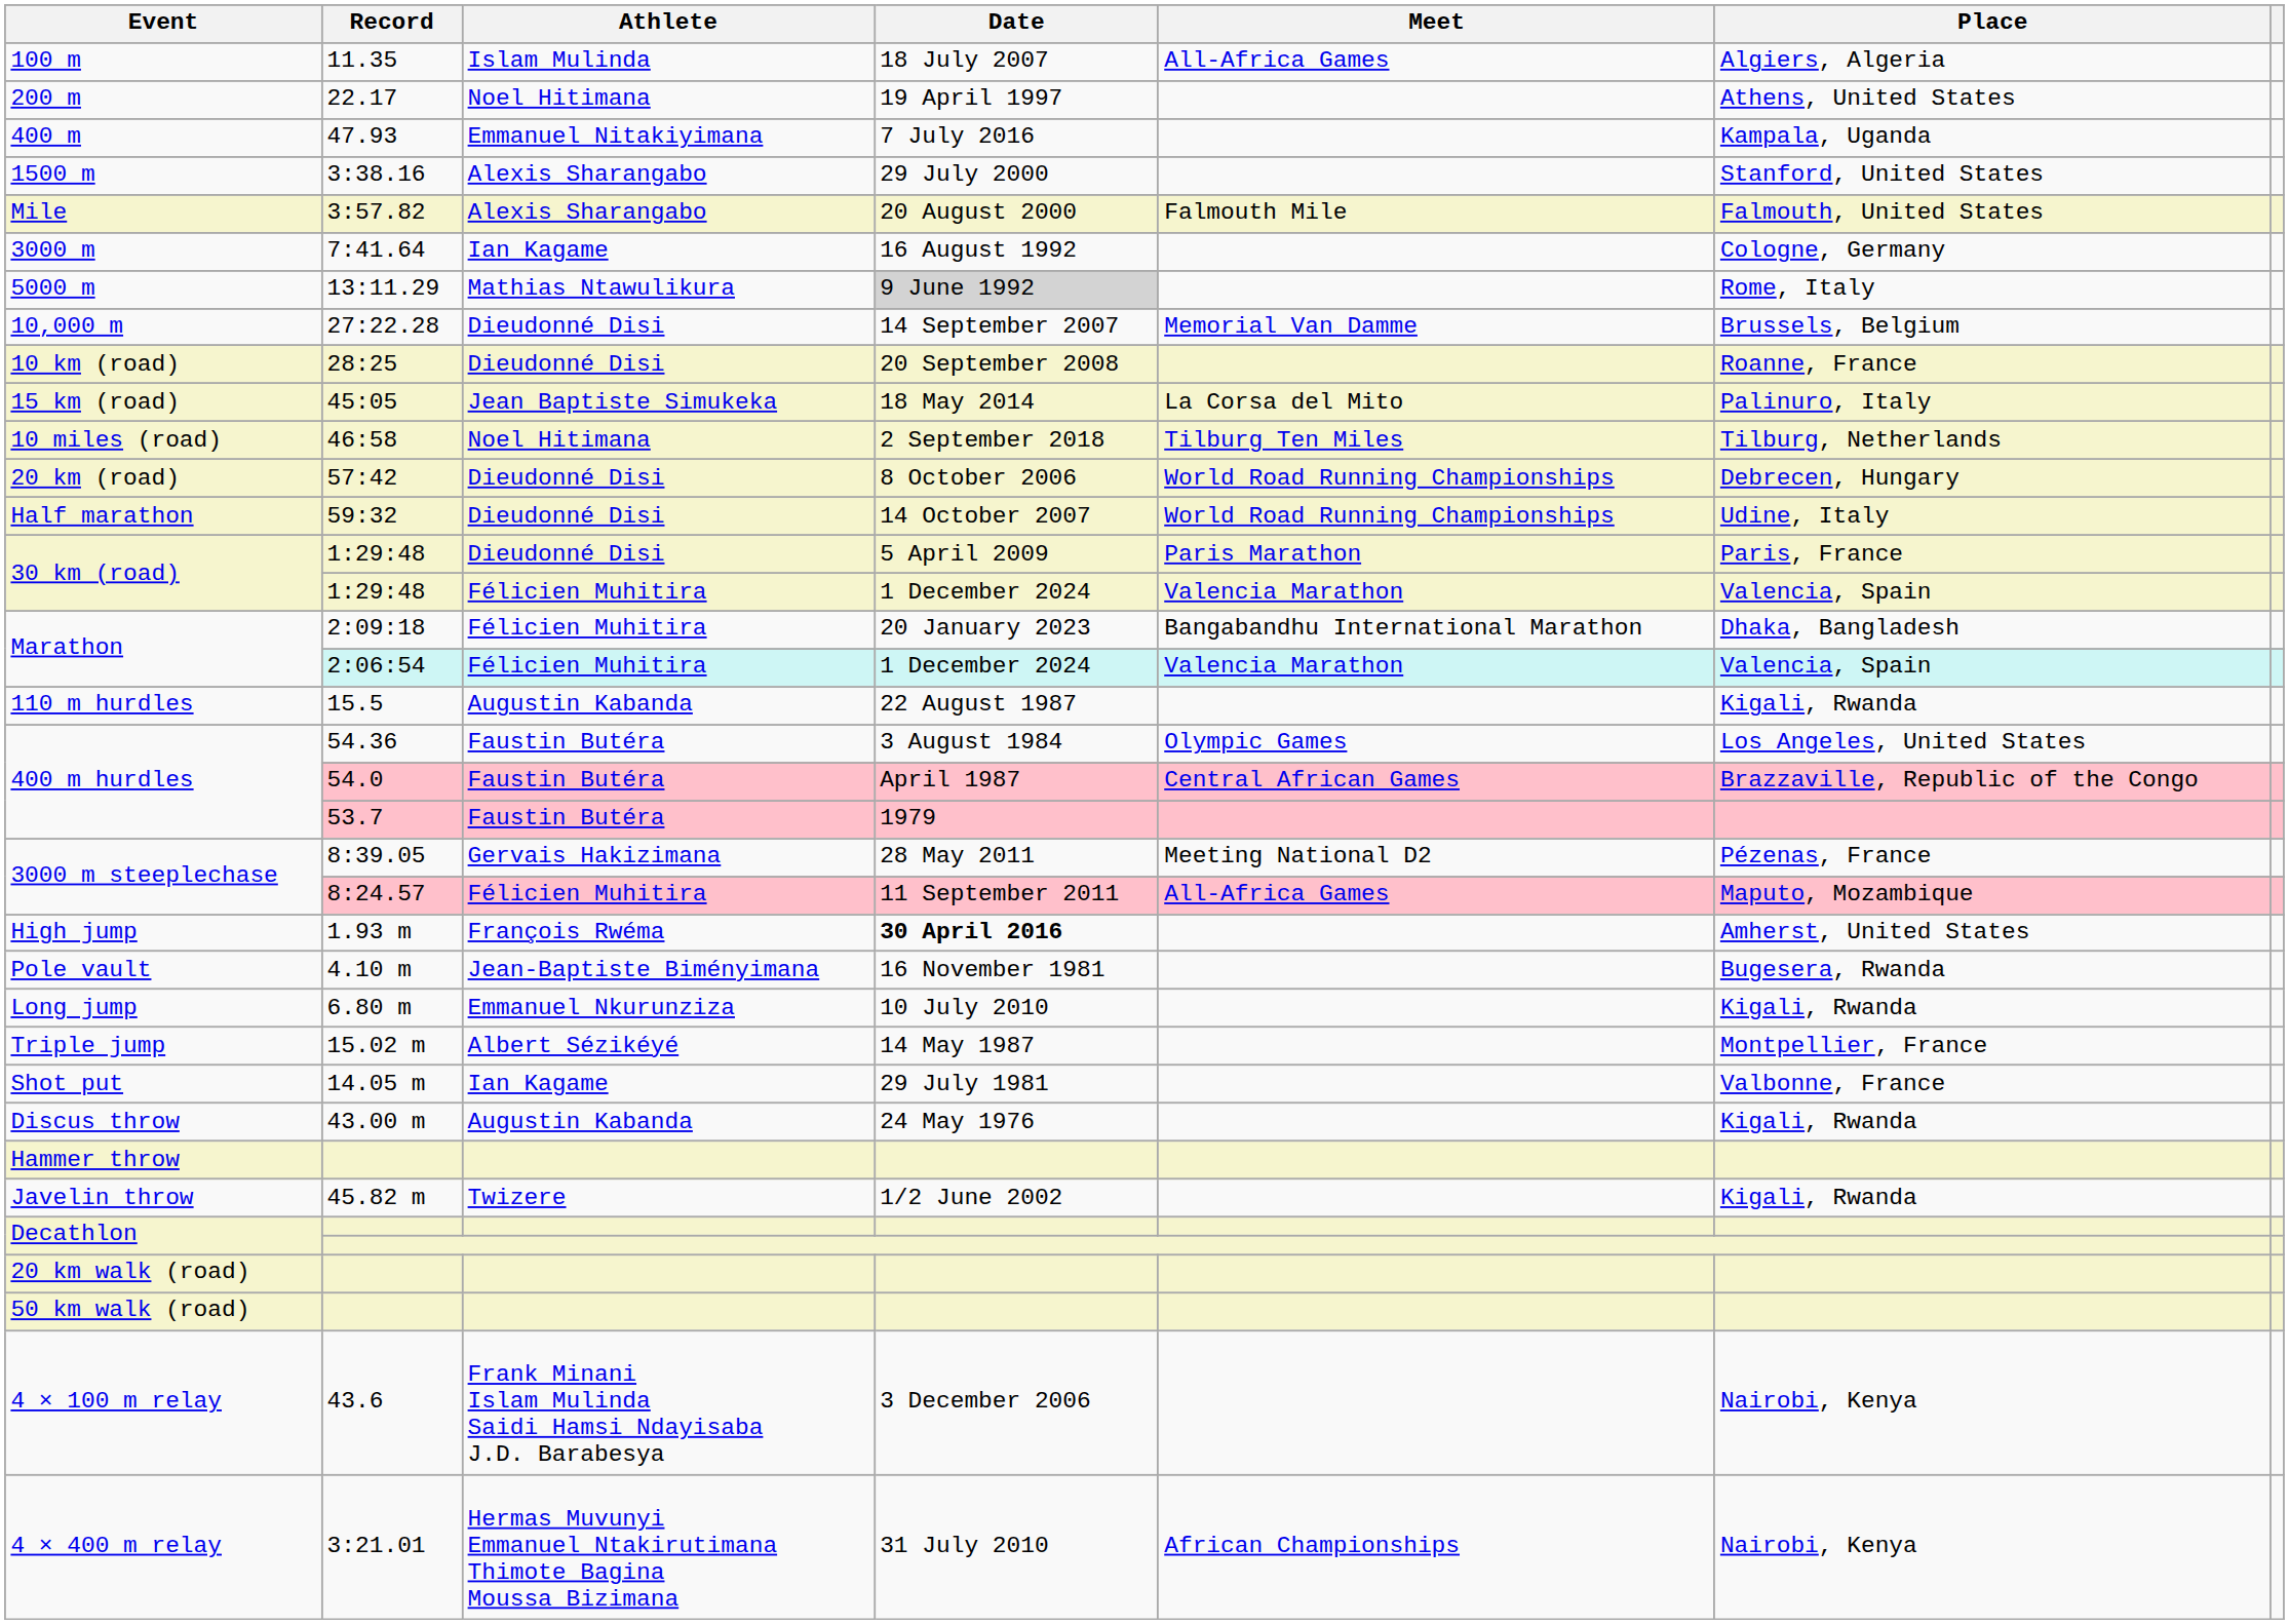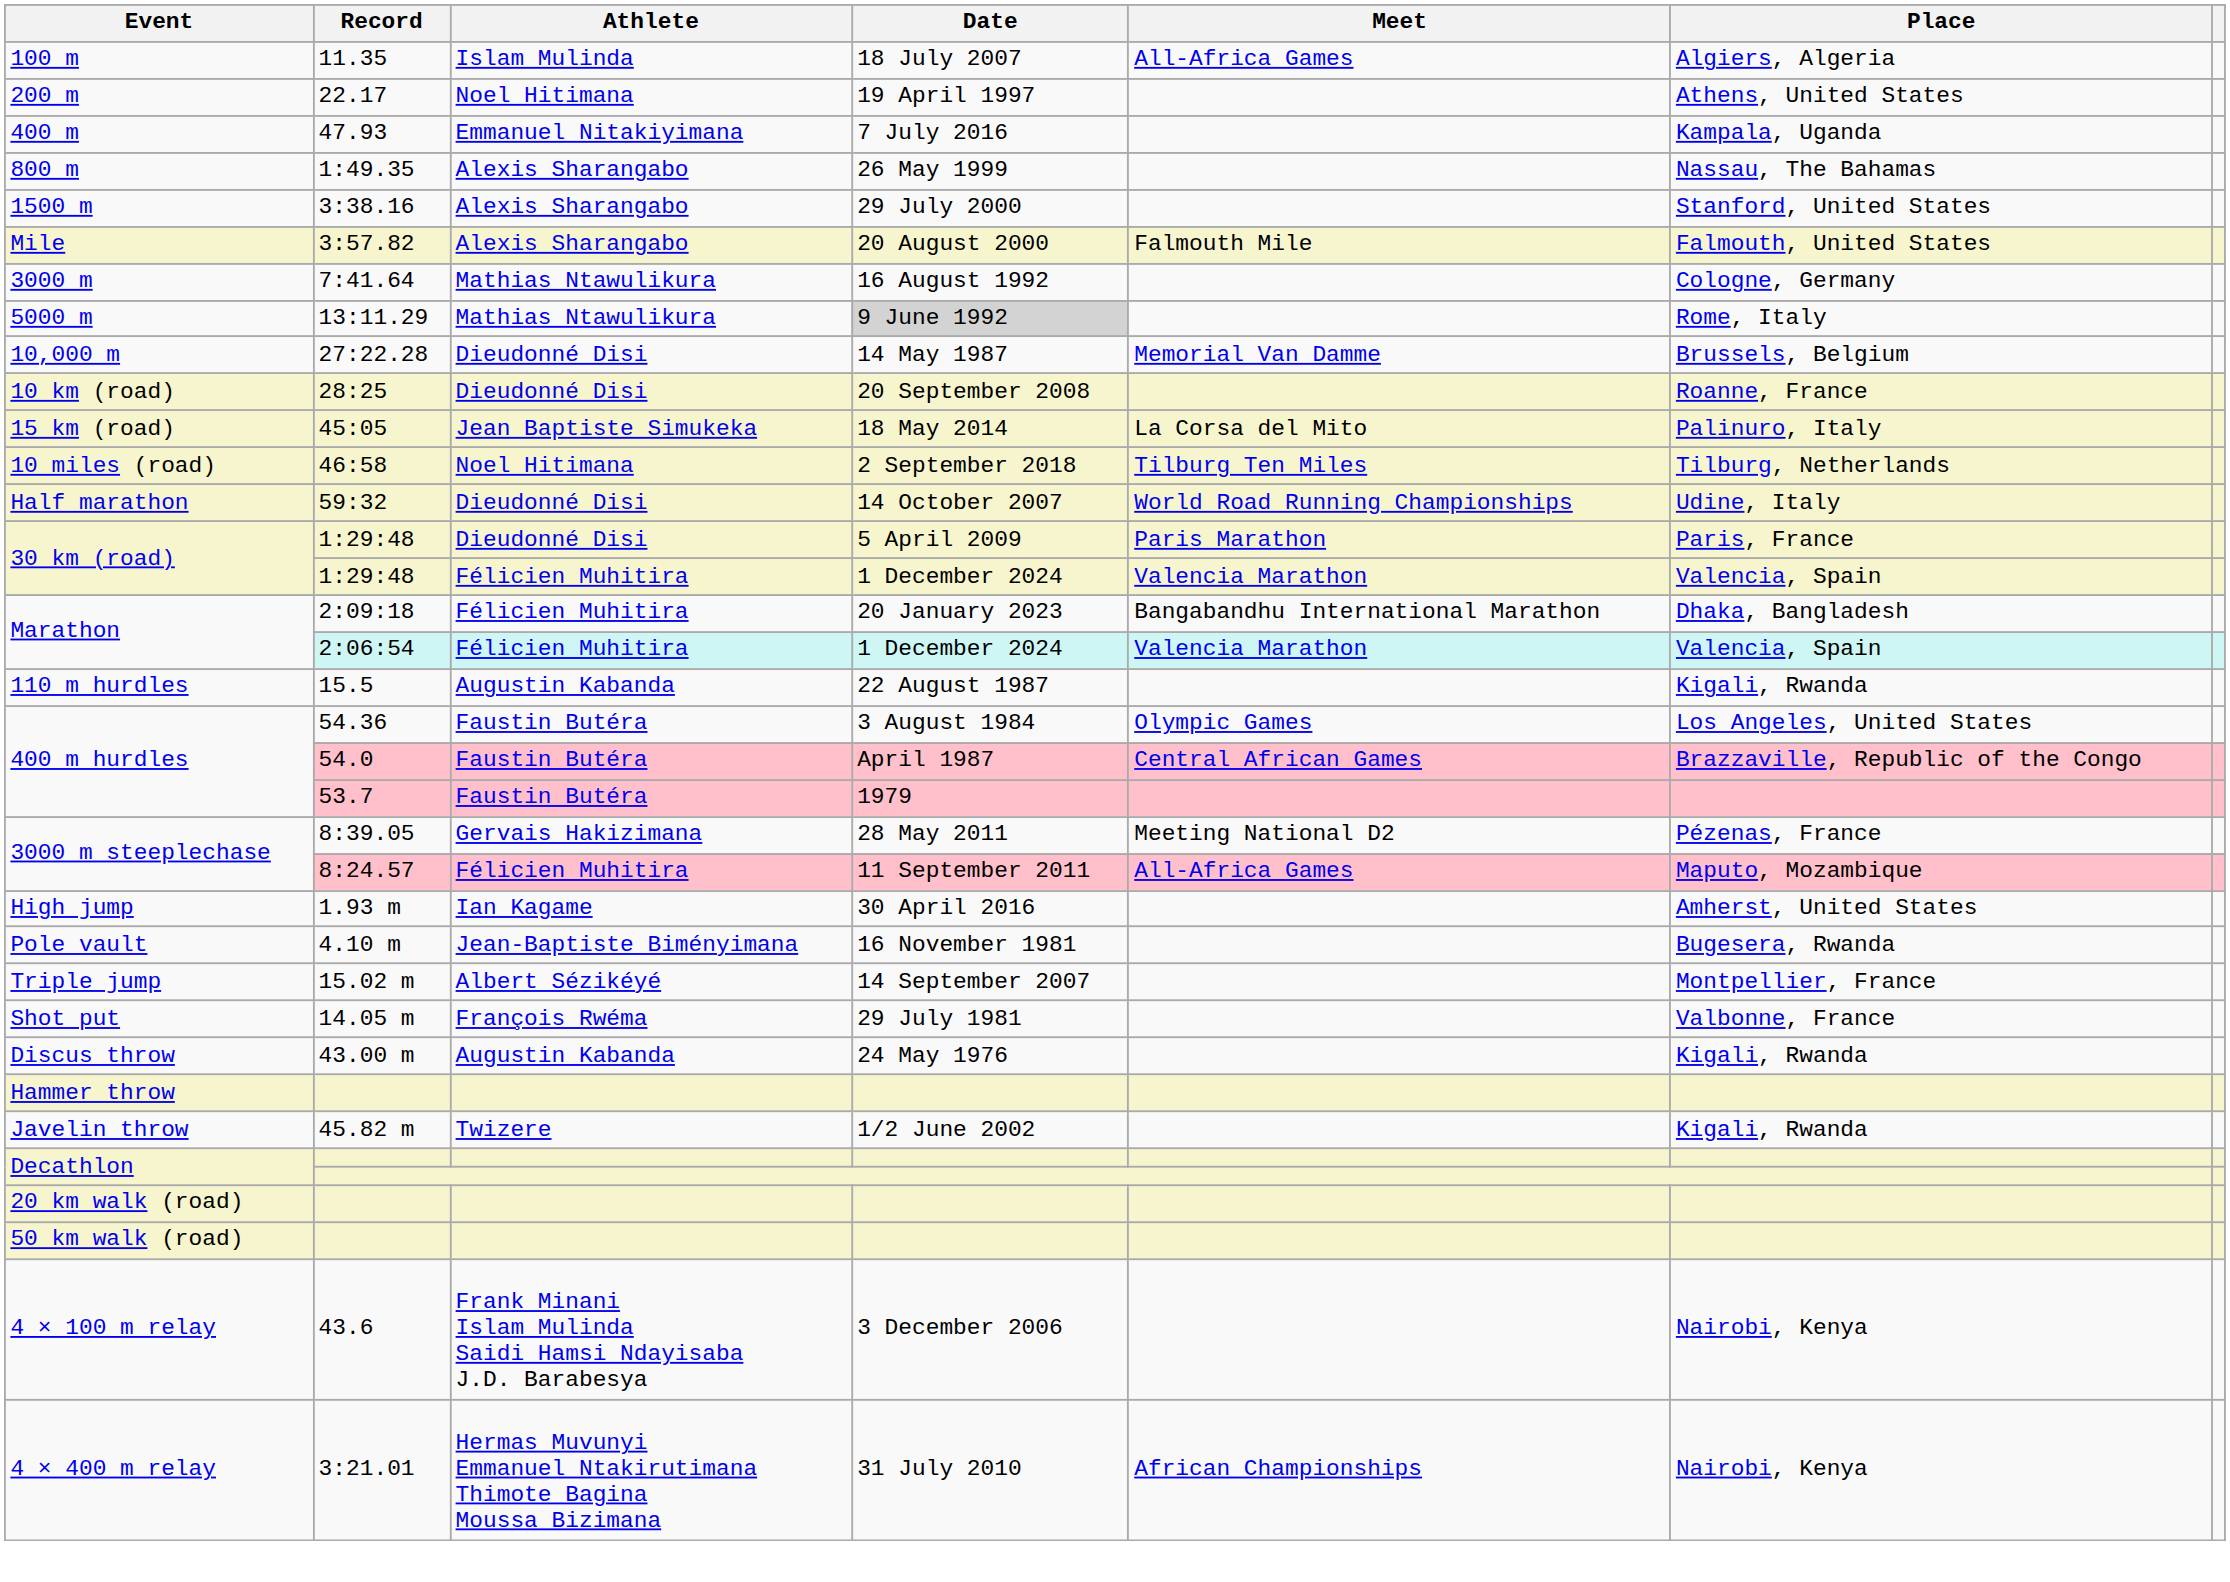+ row: 800 m | 1:49.35 | Alexis Sharangabo | 26 May 1999 | Nassau, The Bahamas
7:41.64 | Athlete: Ian Kagame -> Mathias Ntawulikura
27:22.28 | Date: 14 September 2007 -> 14 May 1987
- row: 20 km (road) | 57:42 | Dieudonné Disi | 8 October 2006 | World Road Running Championships | Debrecen, Hungary
1.93 m | Athlete: François Rwéma -> Ian Kagame
1.93 m | Date: bold -> normal
- row: Long jump | 6.80 m | Emmanuel Nkurunziza | 10 July 2010 | Kigali, Rwanda
15.02 m | Date: 14 May 1987 -> 14 September 2007
14.05 m | Athlete: Ian Kagame -> François Rwéma
